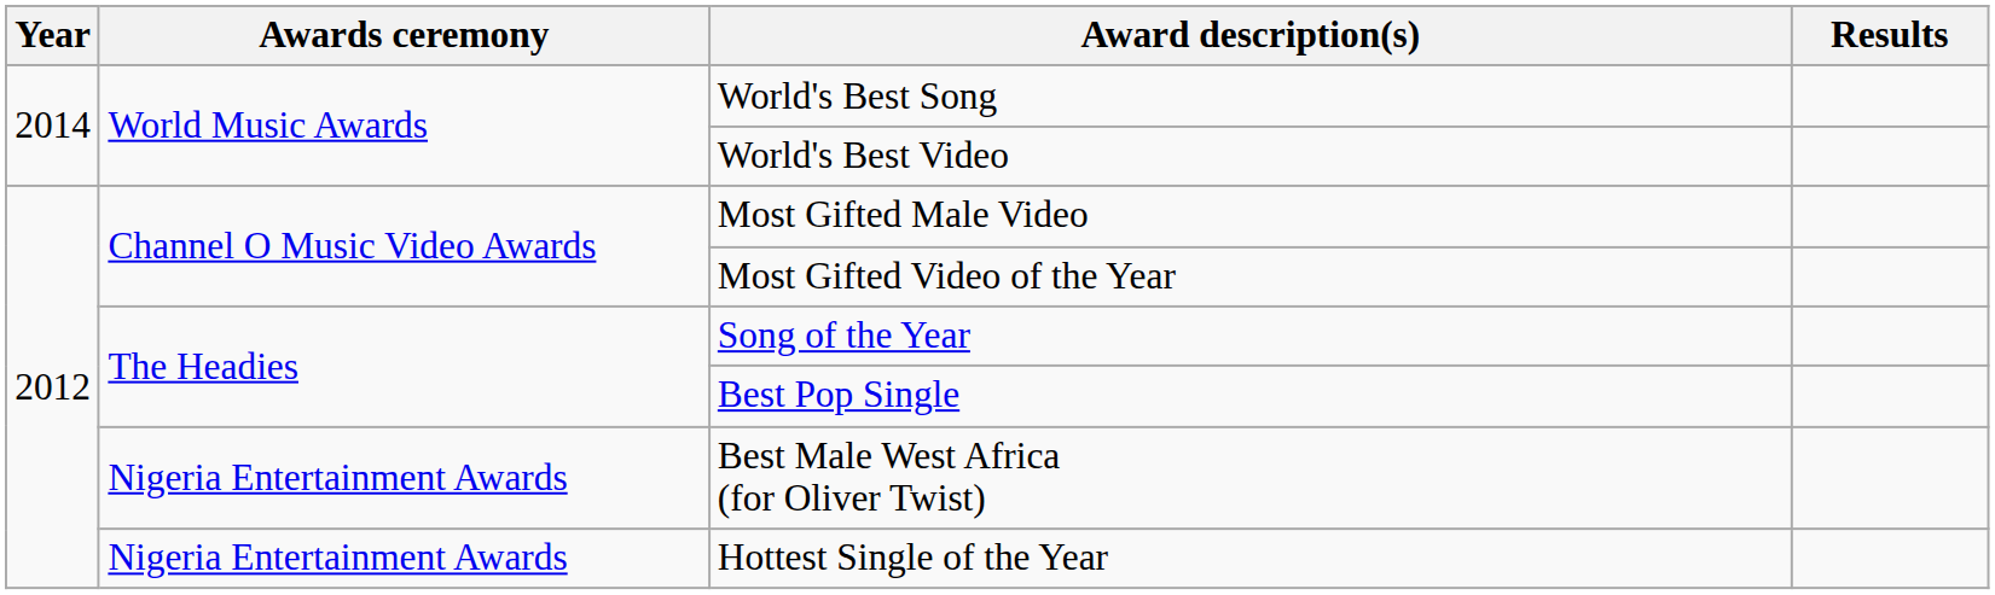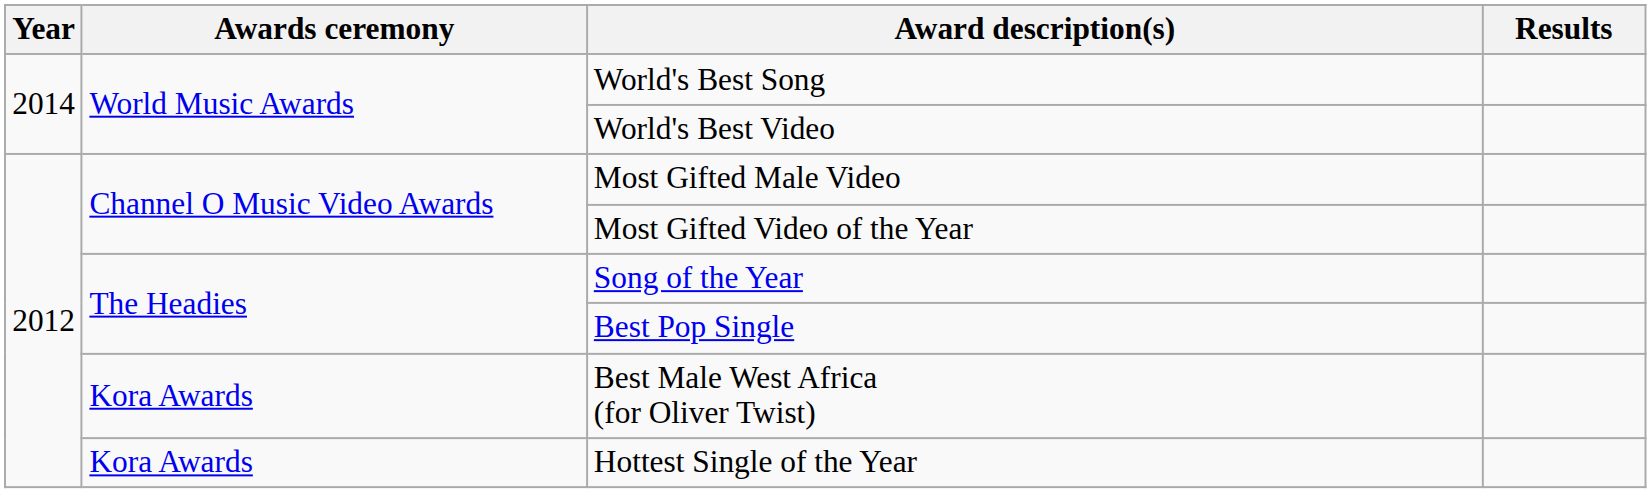Best Male West Africa (for Oliver Twist) | Awards ceremony: Nigeria Entertainment Awards -> Kora Awards
Hottest Single of the Year | Awards ceremony: Nigeria Entertainment Awards -> Kora Awards
